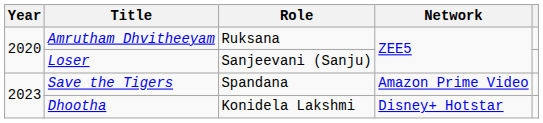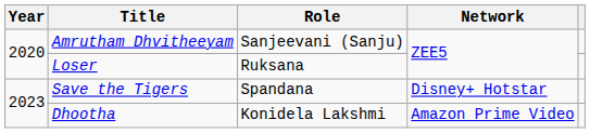Amrutham Dhvitheeyam | Role: Ruksana -> Sanjeevani (Sanju)
Loser | Role: Sanjeevani (Sanju) -> Ruksana
Save the Tigers | Network: Amazon Prime Video -> Disney+ Hotstar
Dhootha | Network: Disney+ Hotstar -> Amazon Prime Video
